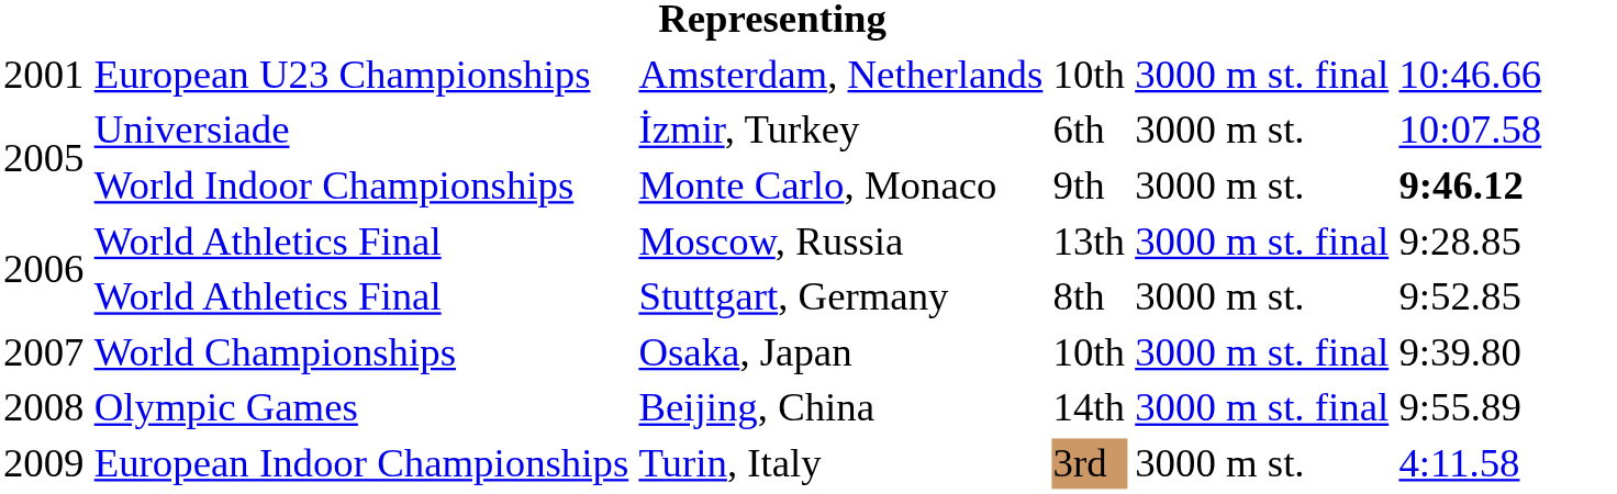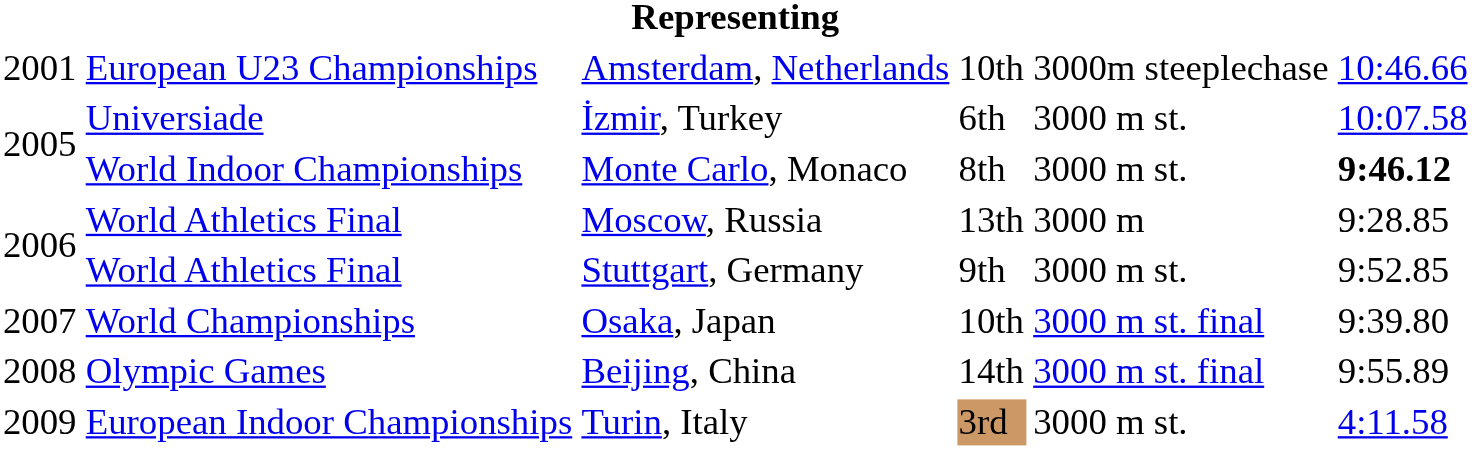Amsterdam, Netherlands | column 5: 3000 m st. final -> 3000m steeplechase
Monte Carlo, Monaco | column 4: 9th -> 8th
Moscow, Russia | column 5: 3000 m st. final -> 3000 m
Stuttgart, Germany | column 4: 8th -> 9th
